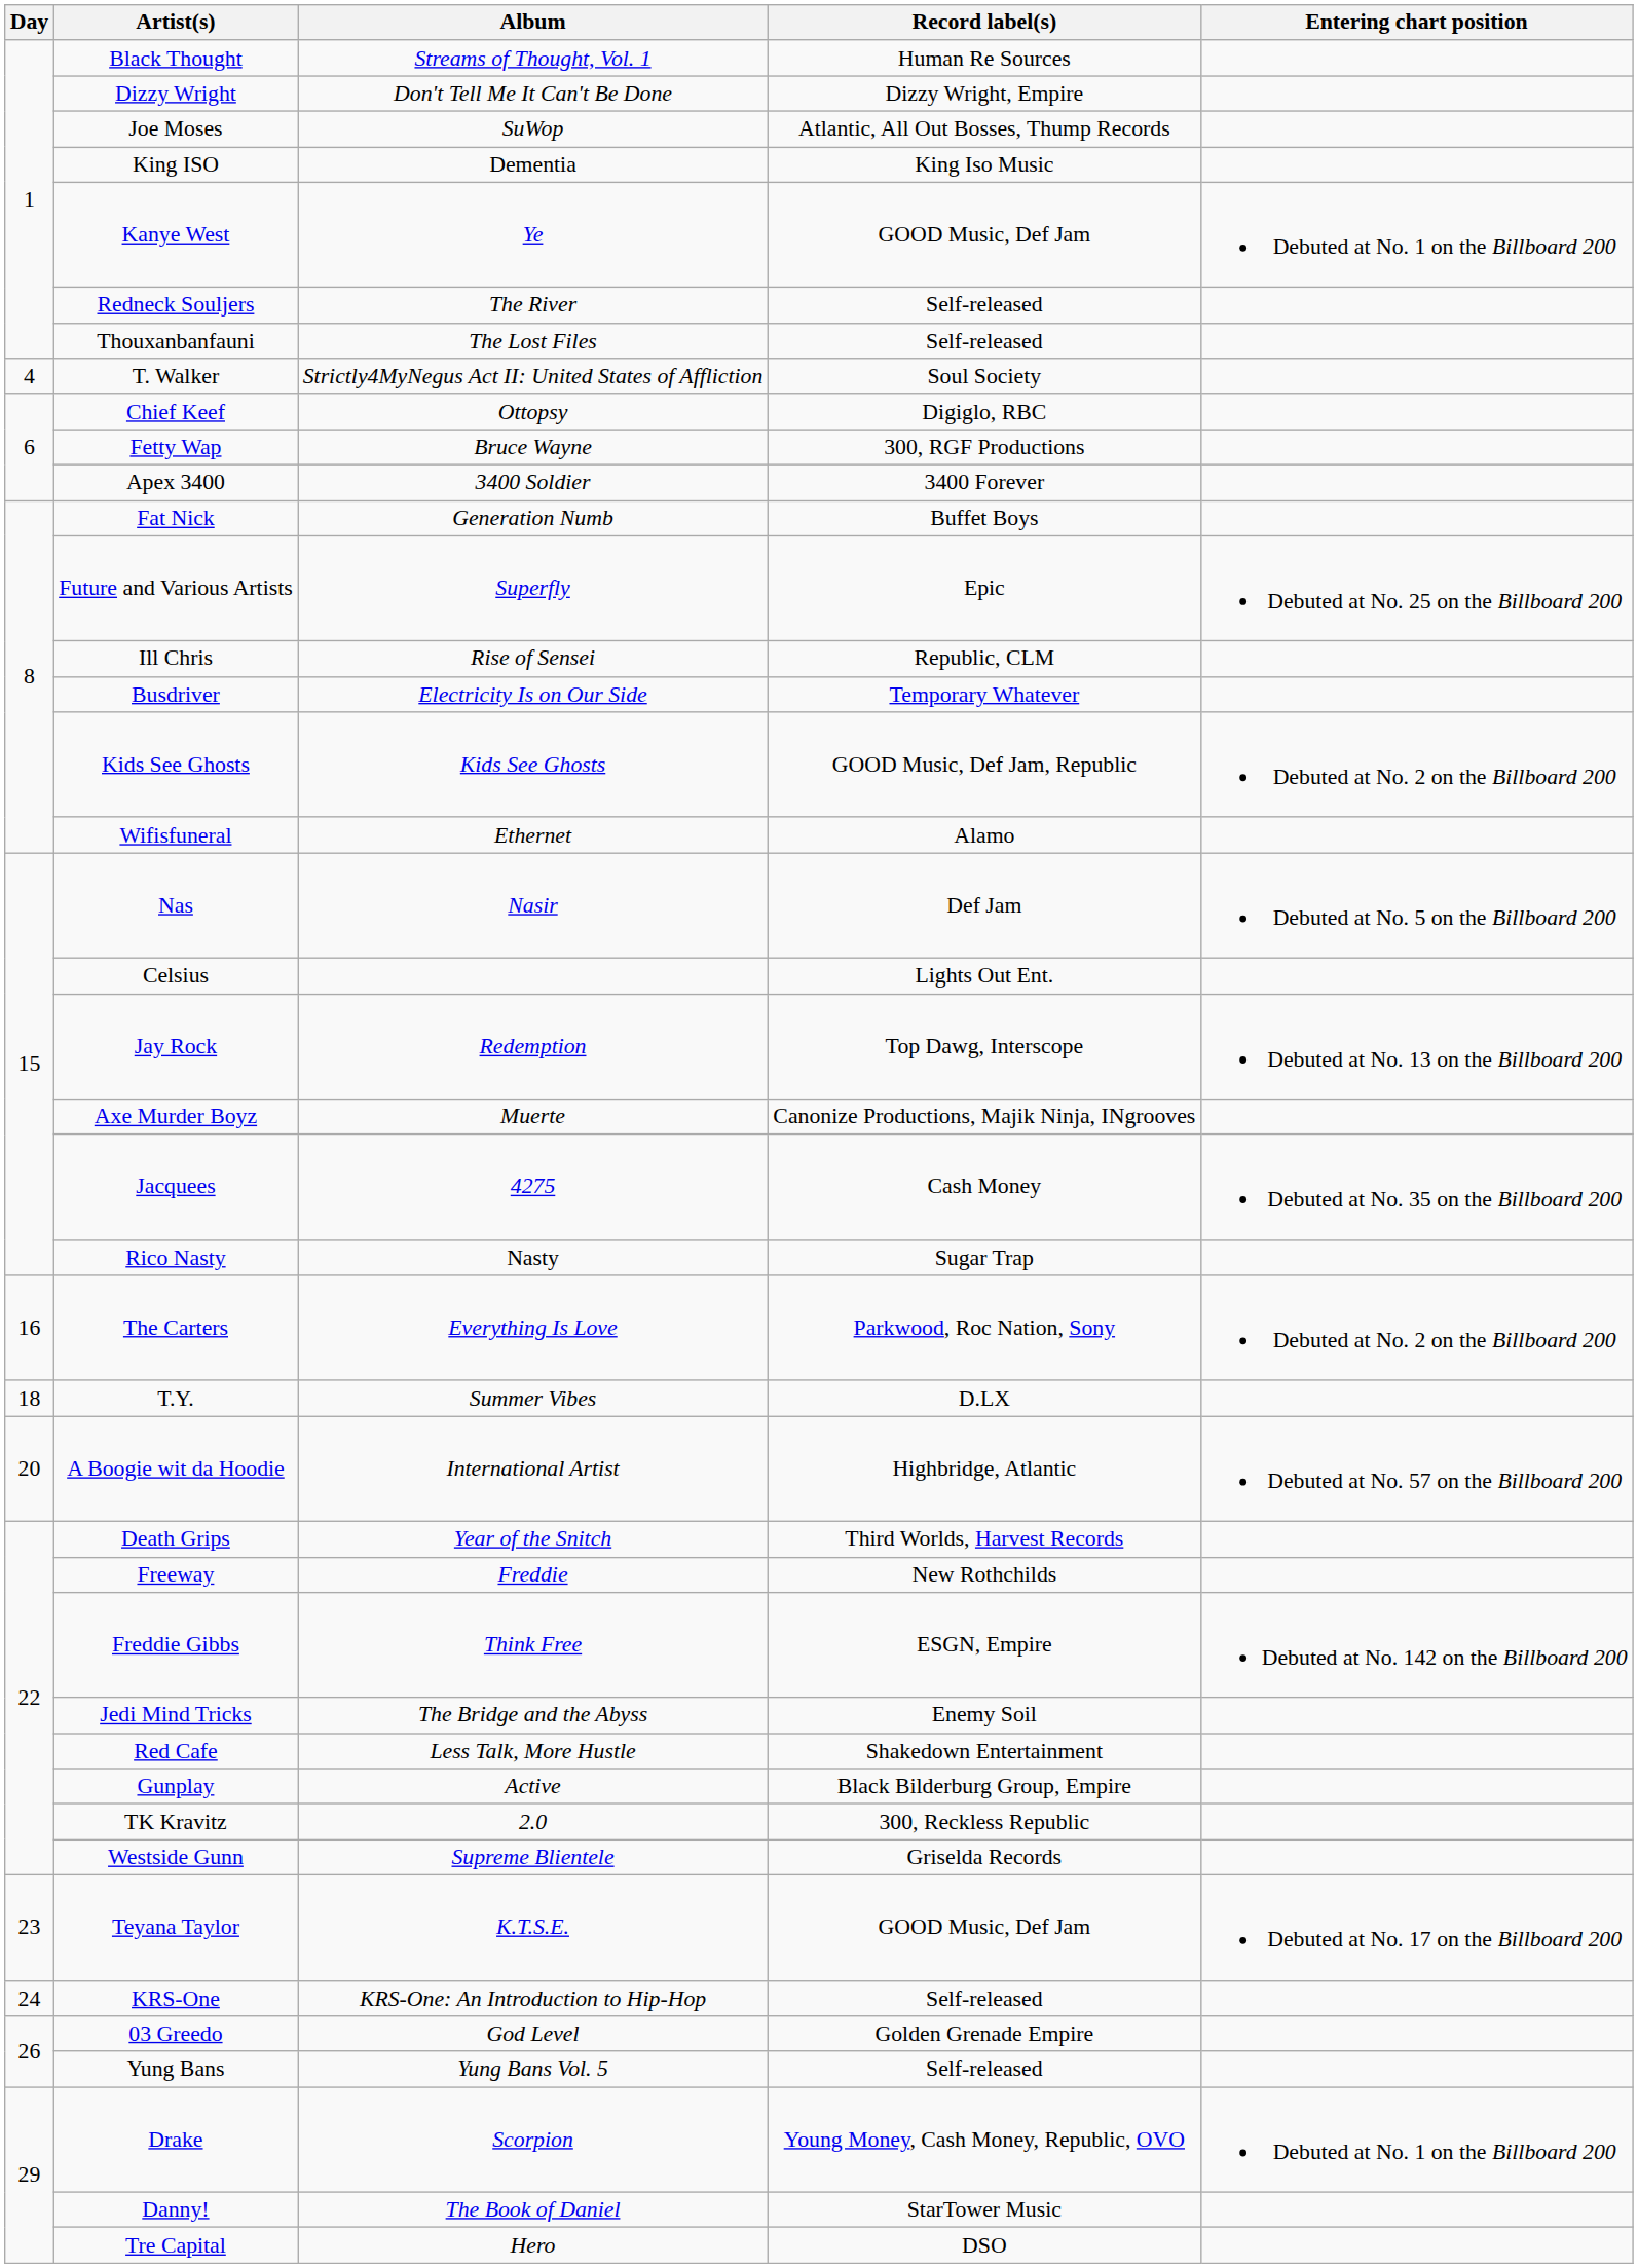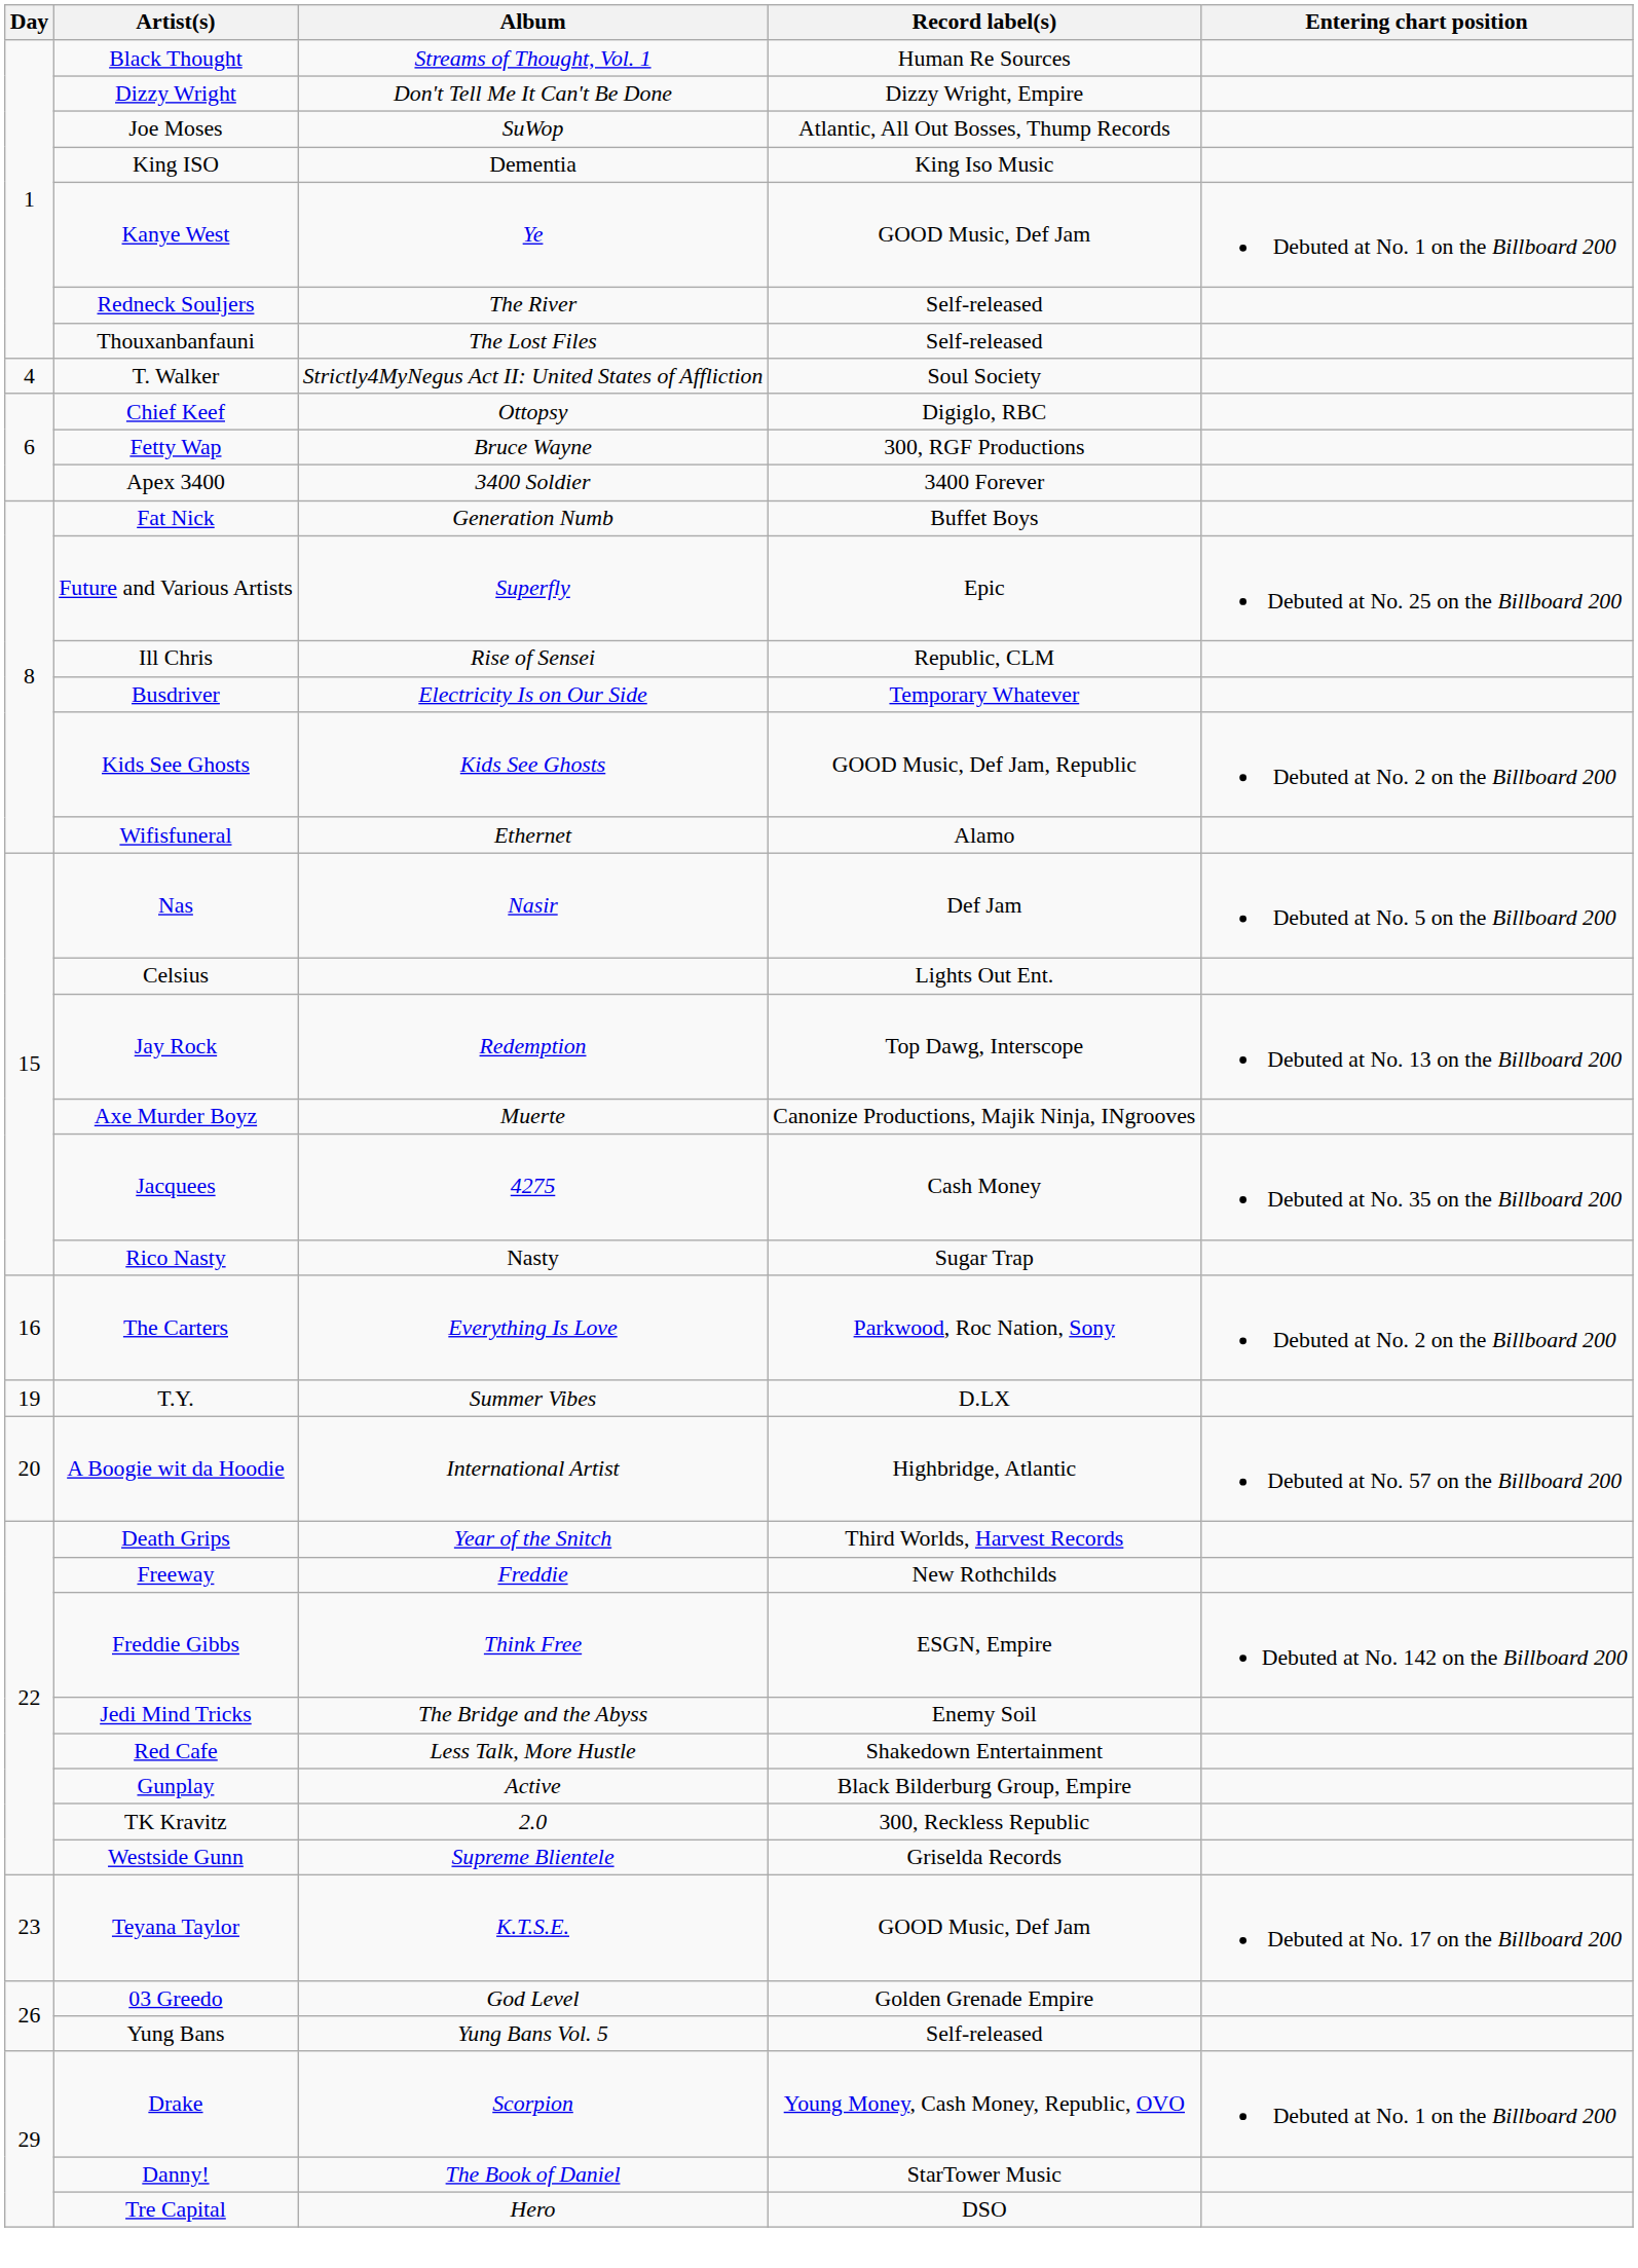T.Y. | Day: 18 -> 19
- row: 24 | KRS-One | KRS-One: An Introduction to Hip-Hop | Self-released
